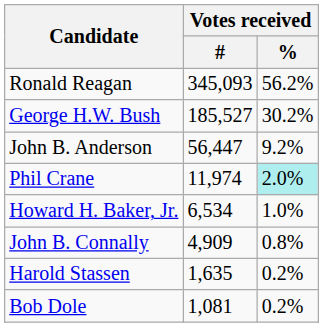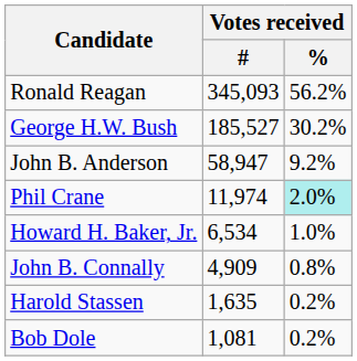John B. Anderson | Votes received / #: 56,447 -> 58,947
